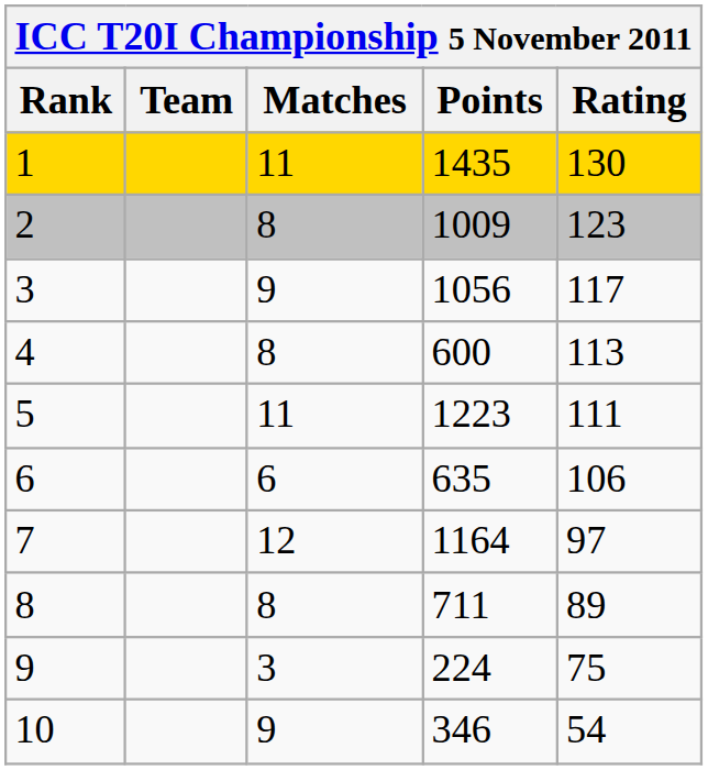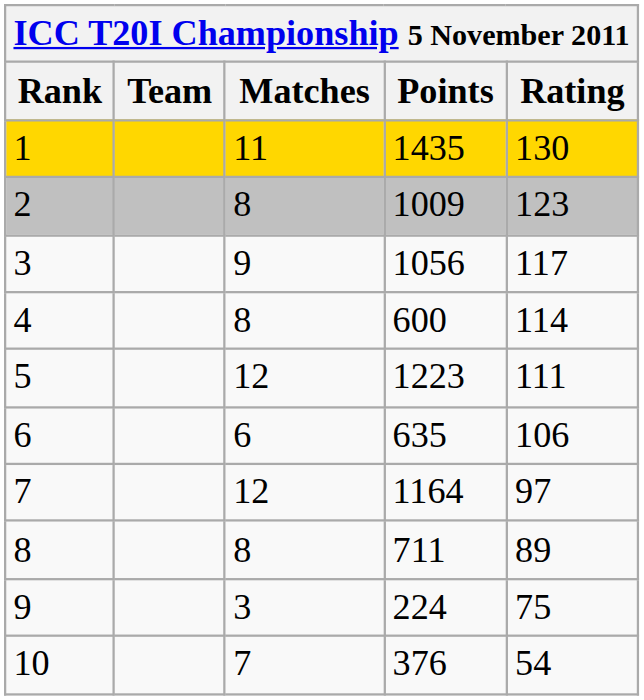4 | Rating: 113 -> 114
5 | Matches: 11 -> 12
10 | Matches: 9 -> 7
10 | Points: 346 -> 376
